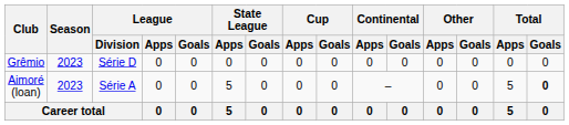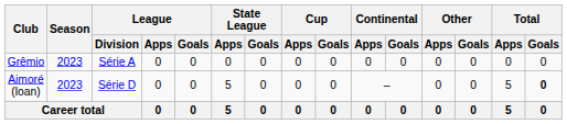Grêmio | League / Division: Série D -> Série A
Aimoré (loan) | League / Division: Série A -> Série D
